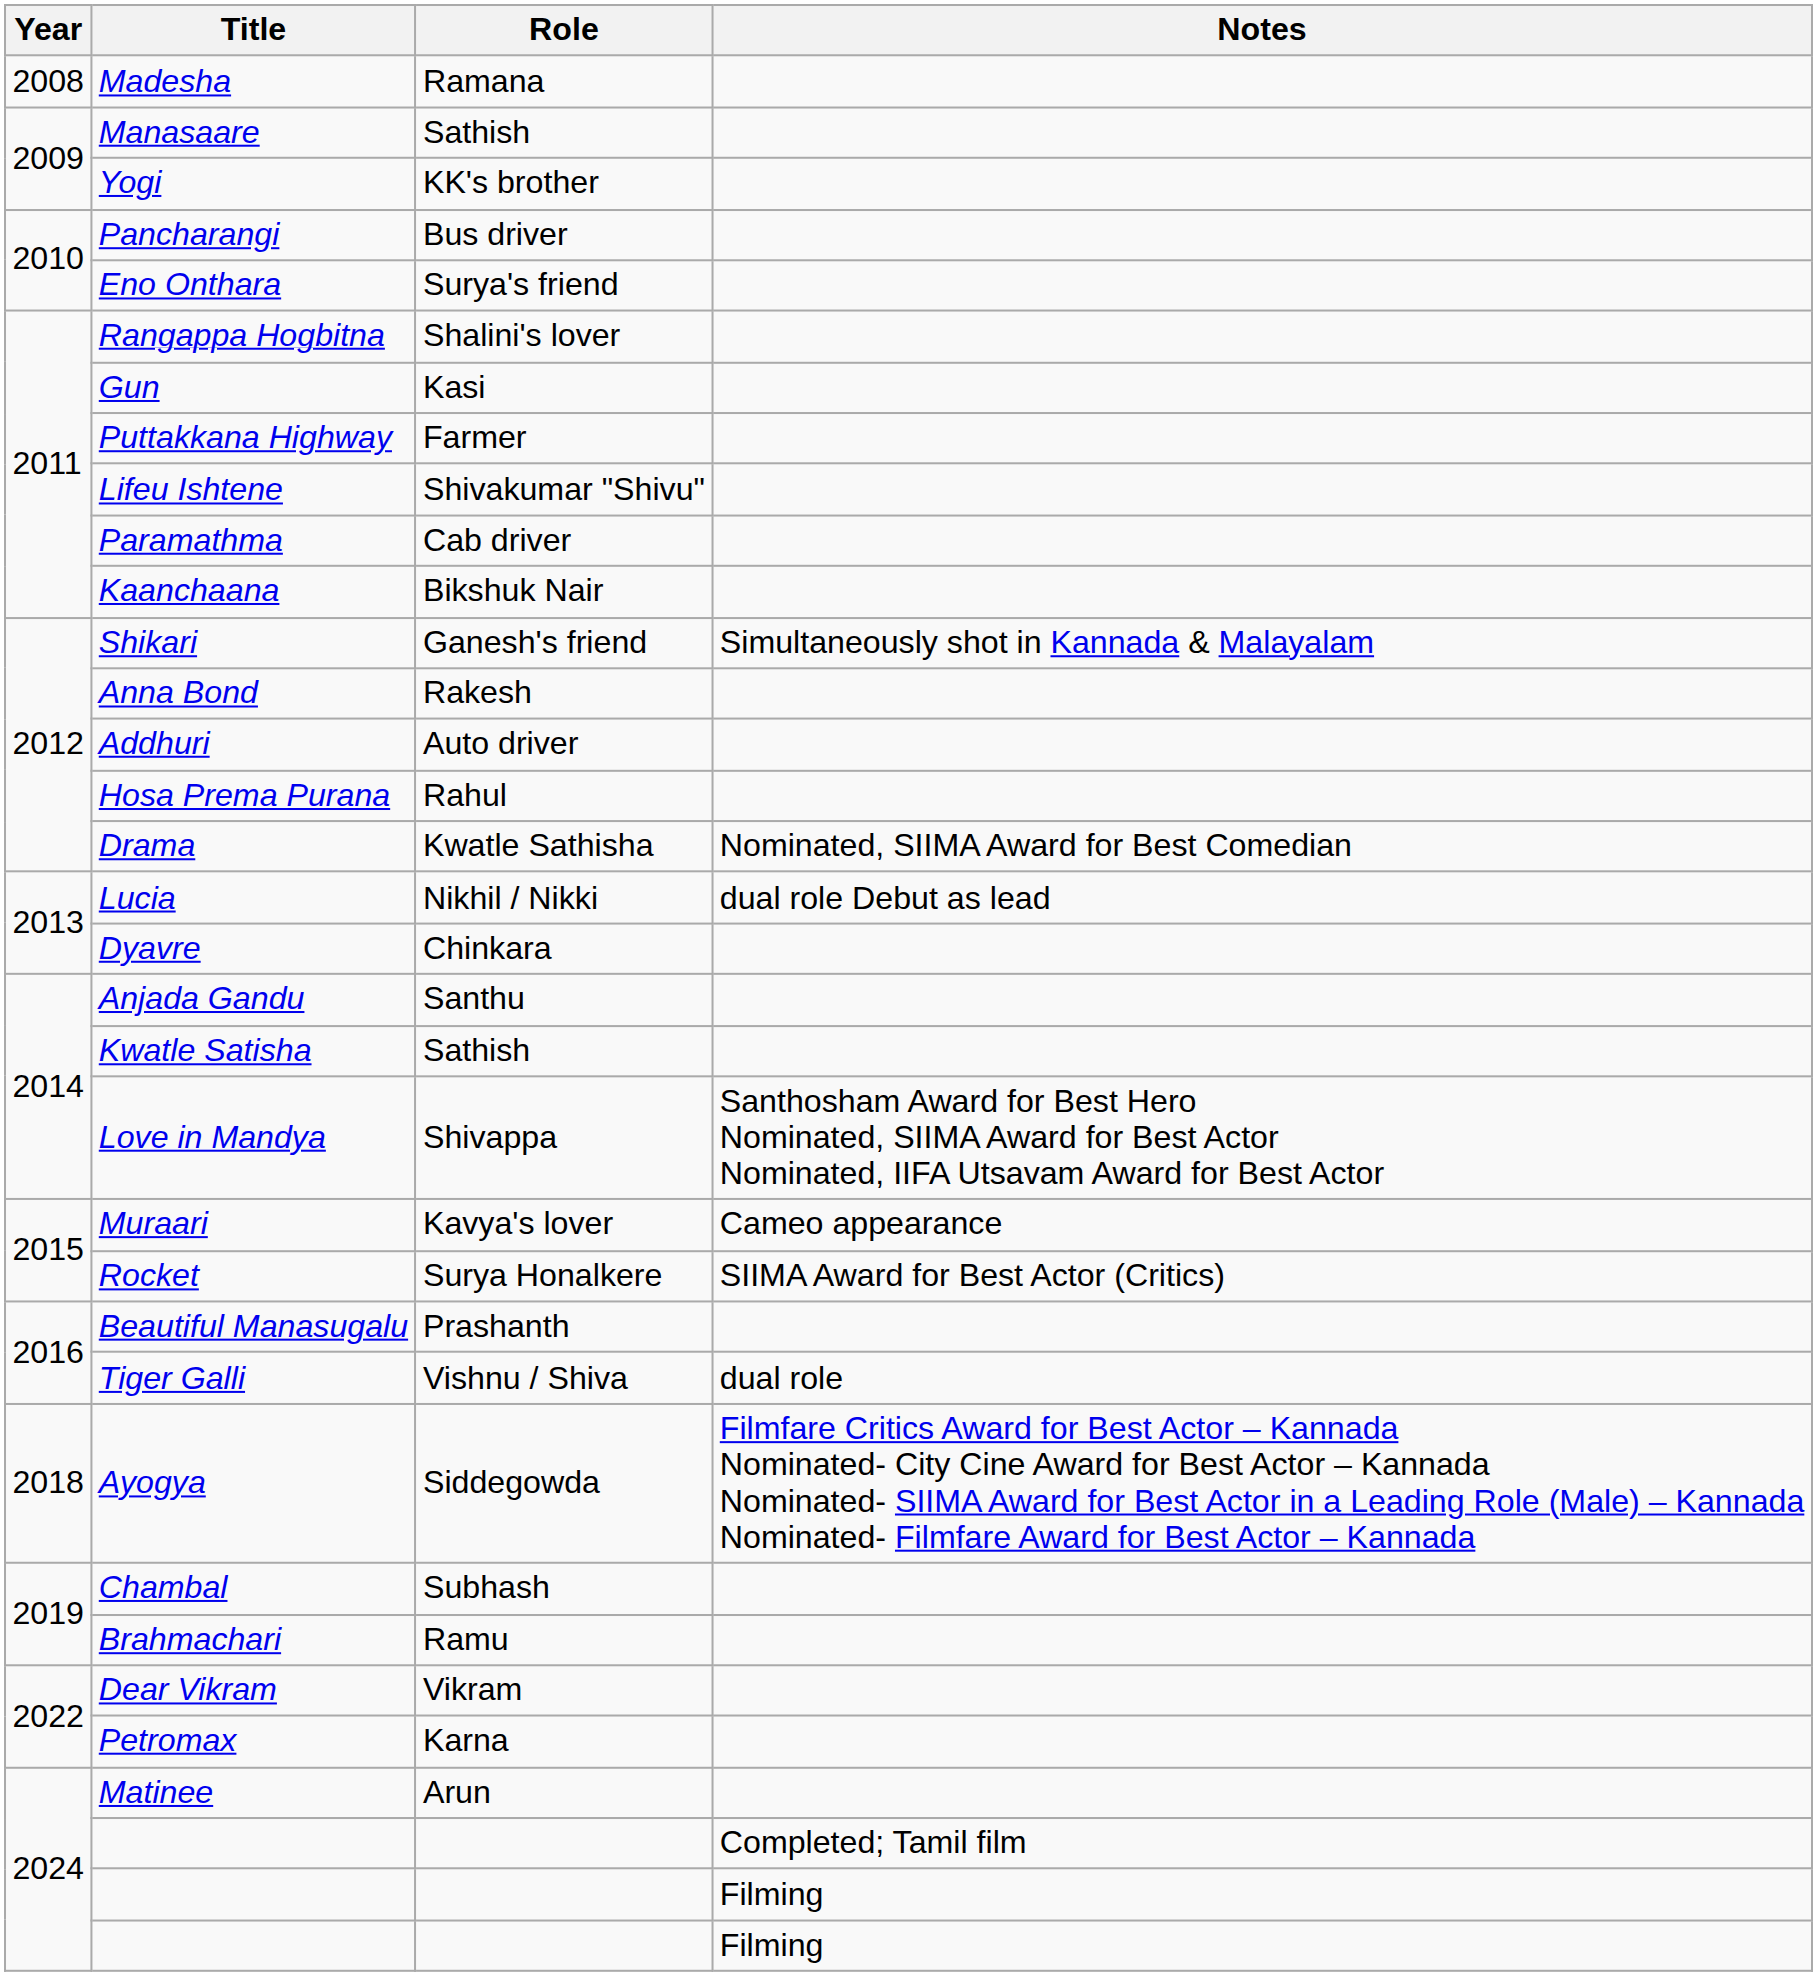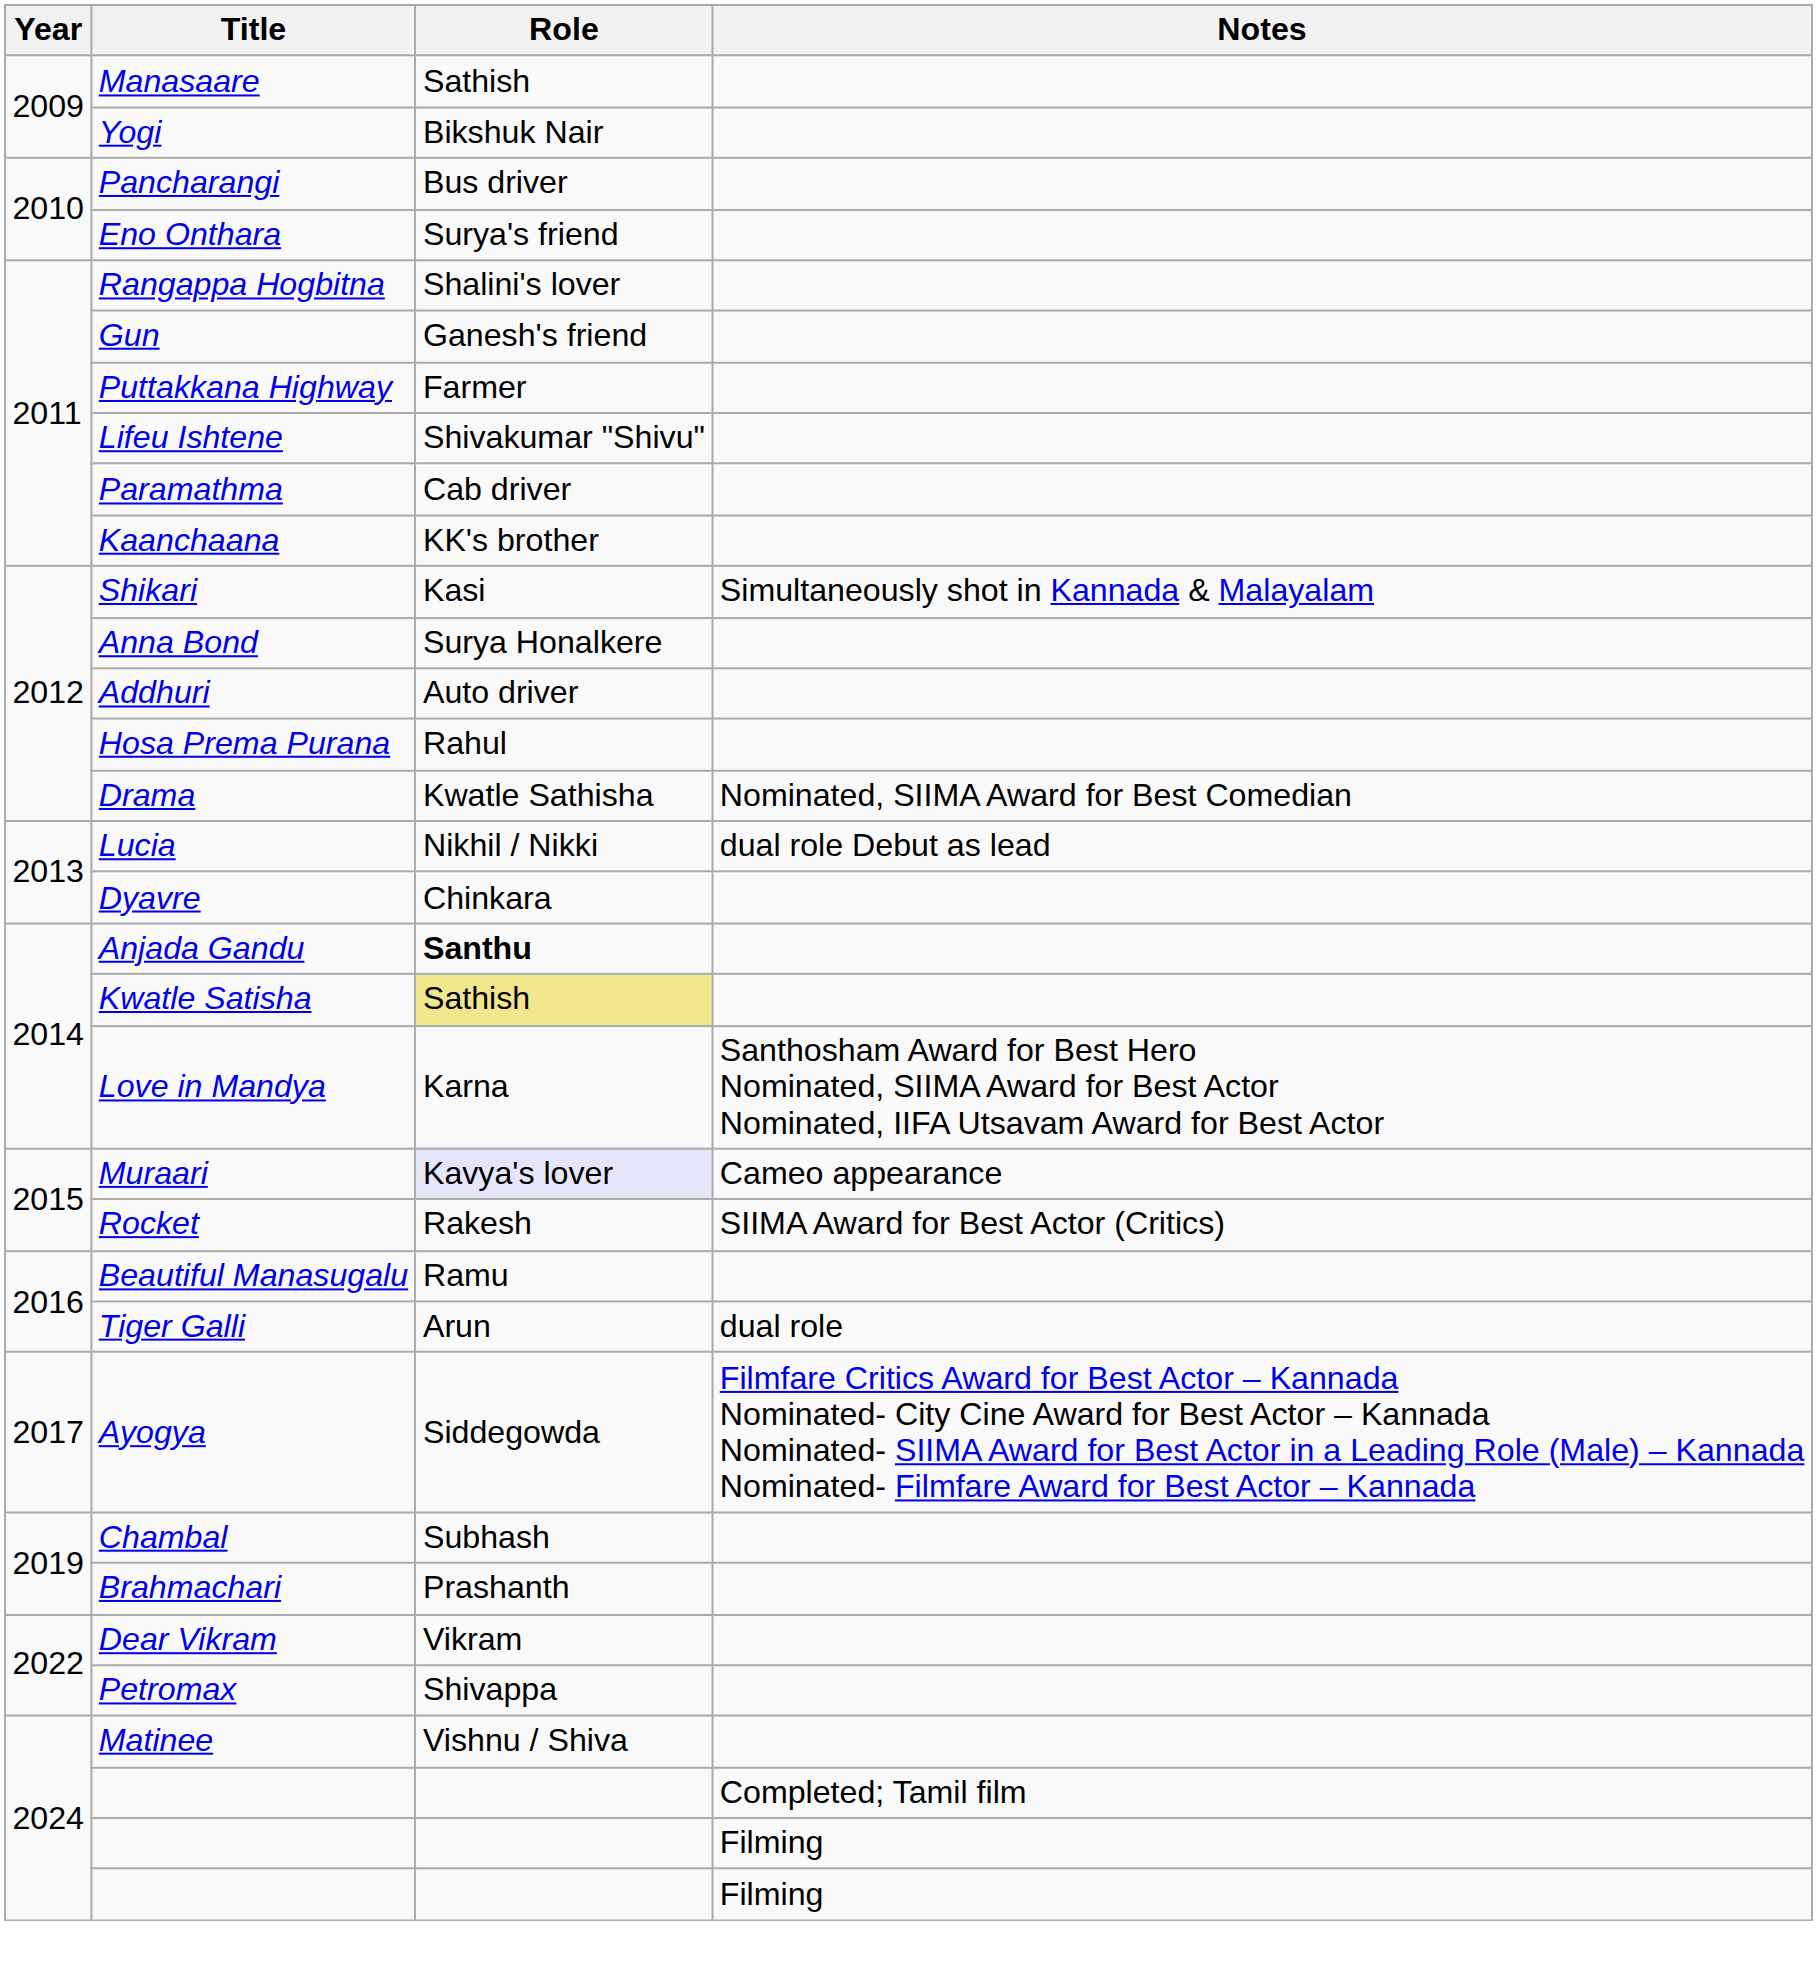- row: 2008 | Madesha | Ramana
Yogi | Role: KK's brother -> Bikshuk Nair
Gun | Role: Kasi -> Ganesh's friend
Kaanchaana | Role: Bikshuk Nair -> KK's brother
Shikari | Role: Ganesh's friend -> Kasi
Anna Bond | Role: Rakesh -> Surya Honalkere
Anjada Gandu | Role: normal -> bold
Kwatle Satisha | Role: no background -> khaki background
Love in Mandya | Role: Shivappa -> Karna
Muraari | Role: no background -> lavender background
Rocket | Role: Surya Honalkere -> Rakesh
Beautiful Manasugalu | Role: Prashanth -> Ramu
Tiger Galli | Role: Vishnu / Shiva -> Arun
Ayogya | Year: 2018 -> 2017
Brahmachari | Role: Ramu -> Prashanth
Petromax | Role: Karna -> Shivappa
Matinee | Role: Arun -> Vishnu / Shiva
